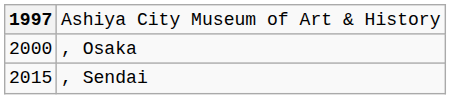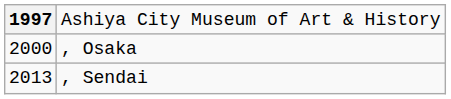, Sendai | column 1: 2015 -> 2013
